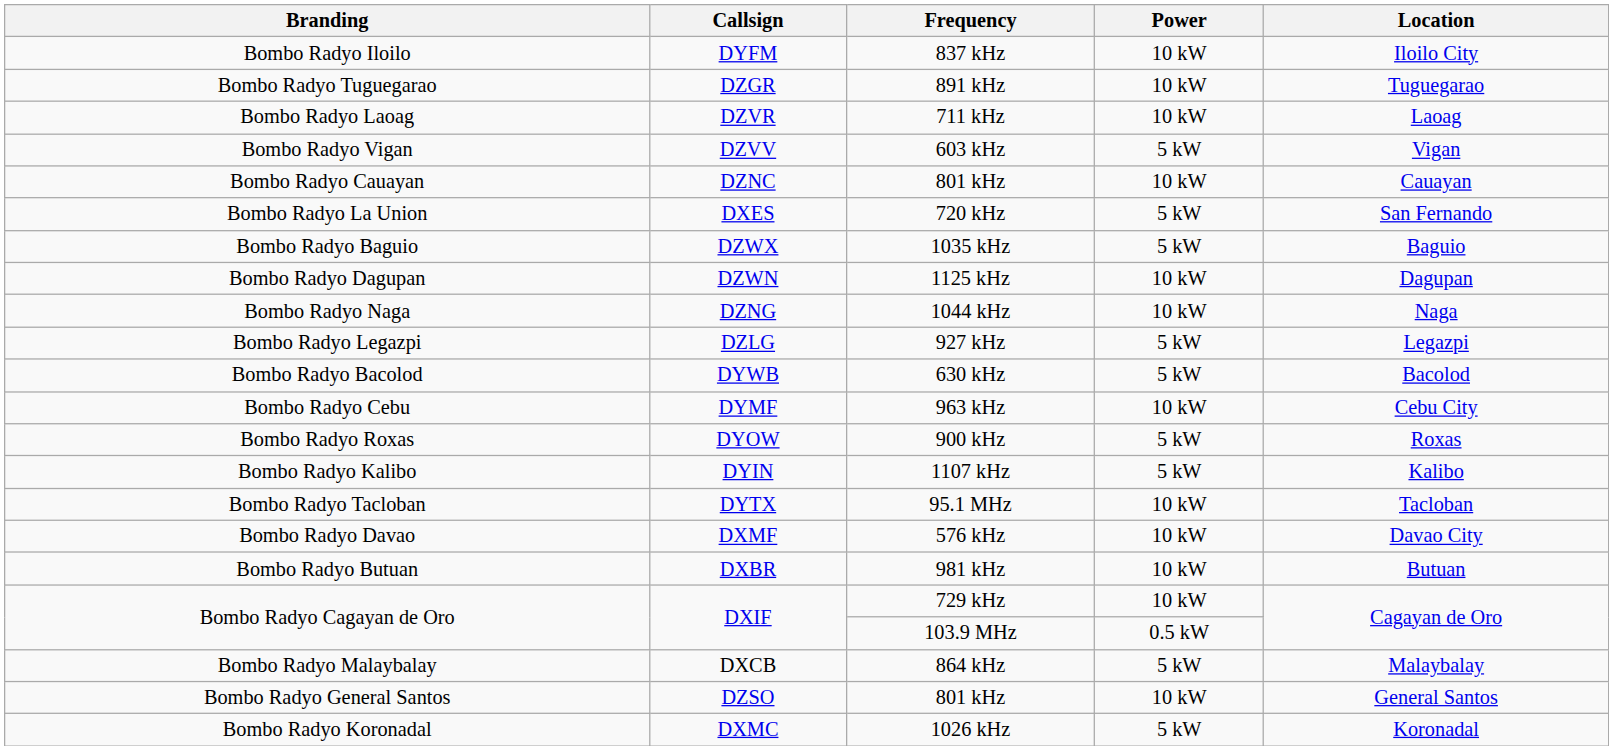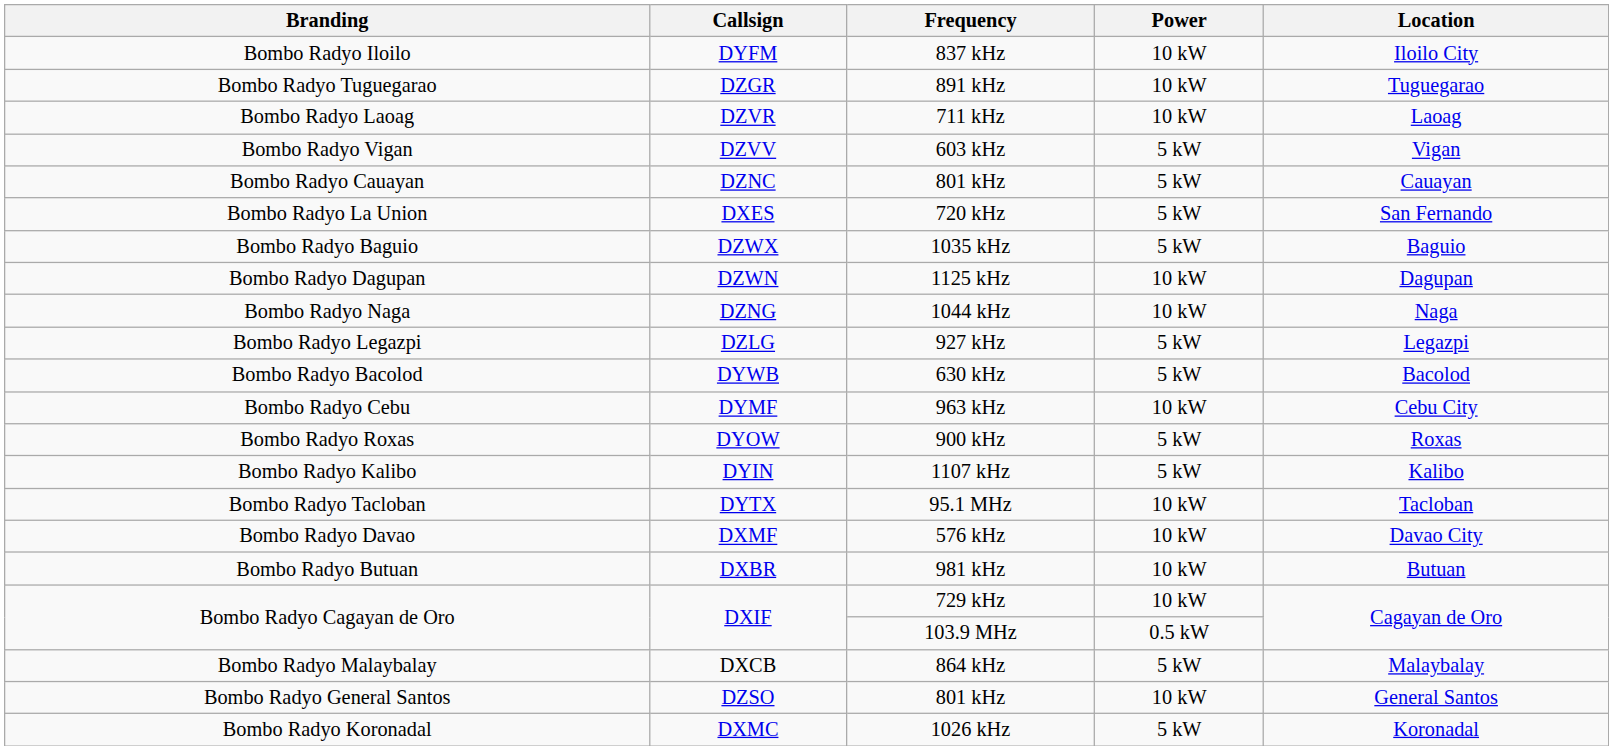Bombo Radyo Cauayan | Power: 10 kW -> 5 kW
